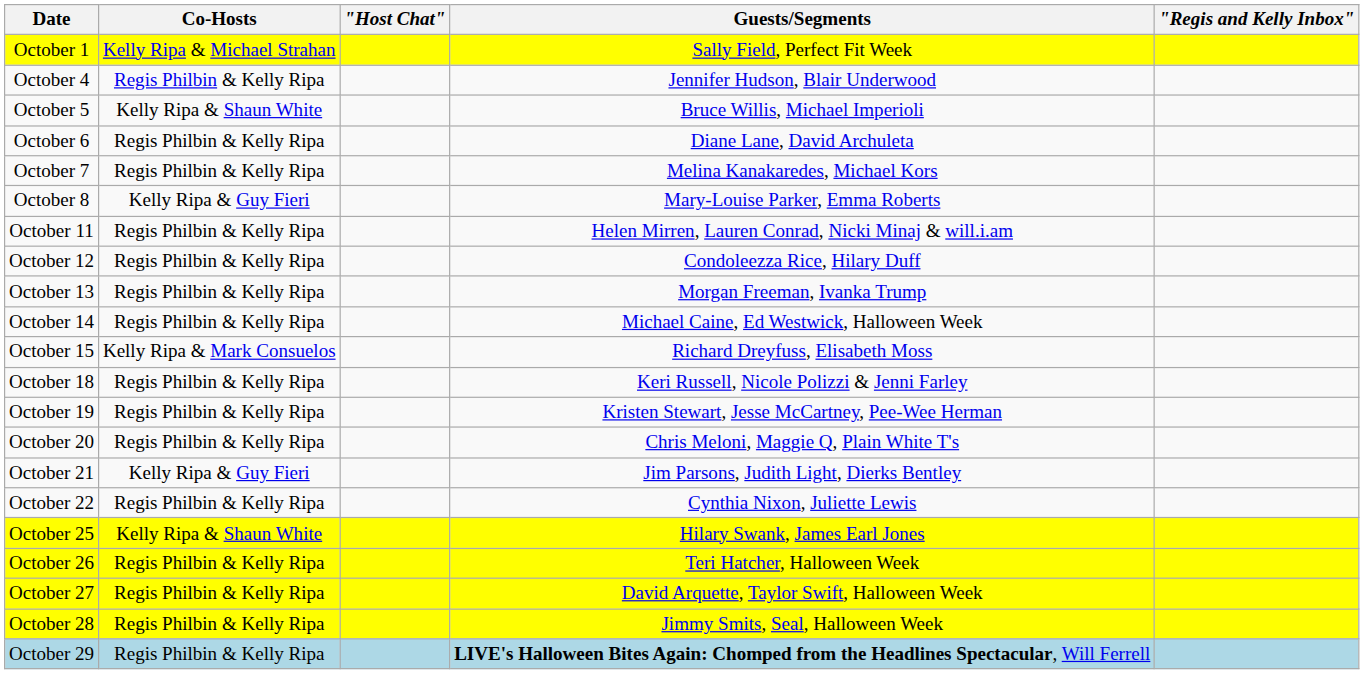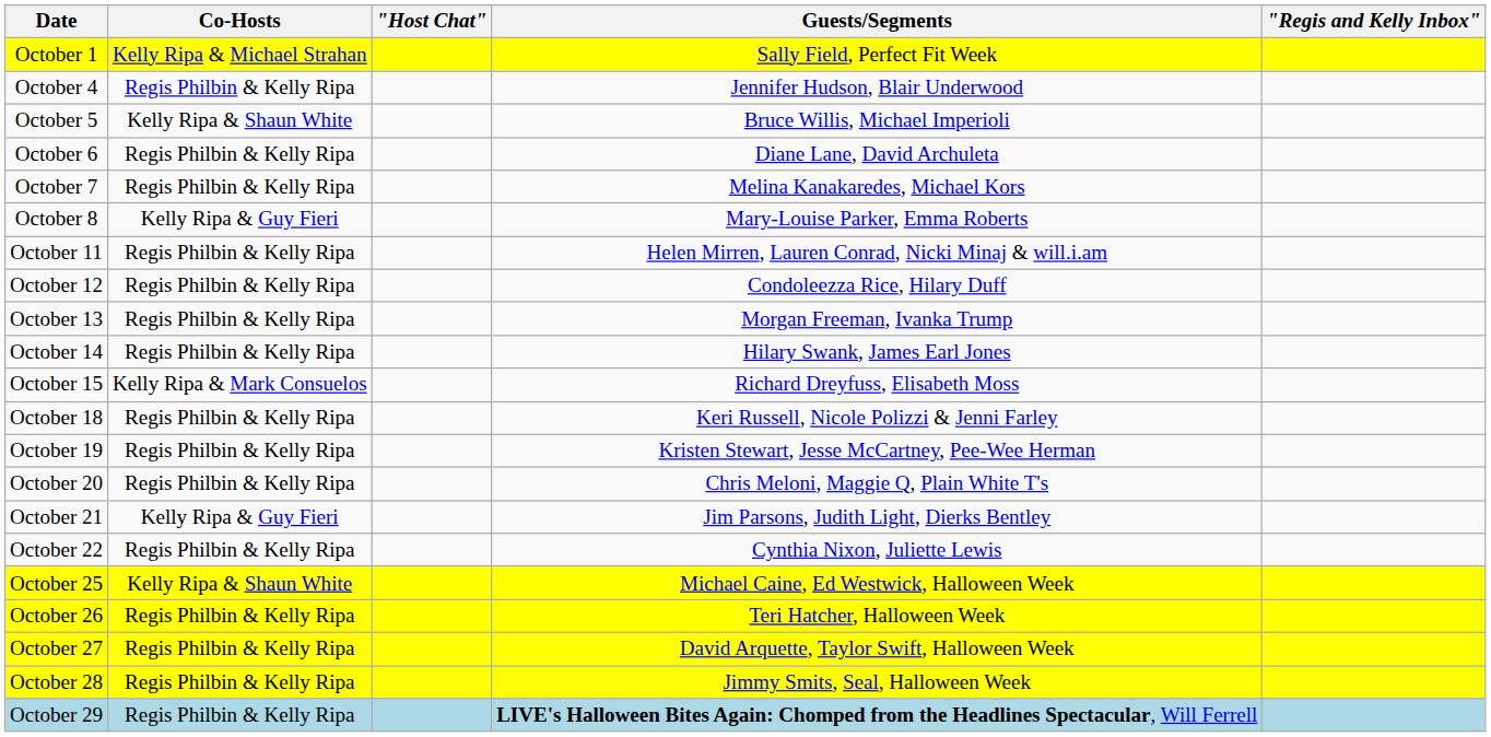October 14 | Guests/Segments: Michael Caine, Ed Westwick, Halloween Week -> Hilary Swank, James Earl Jones
October 25 | Guests/Segments: Hilary Swank, James Earl Jones -> Michael Caine, Ed Westwick, Halloween Week
